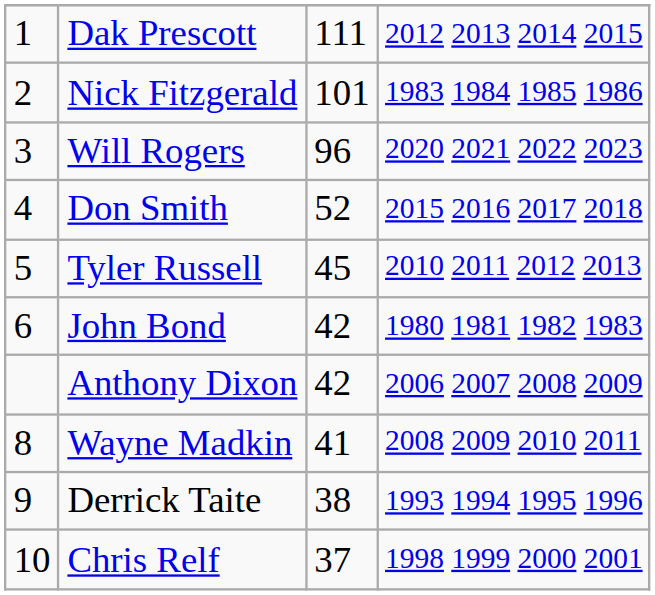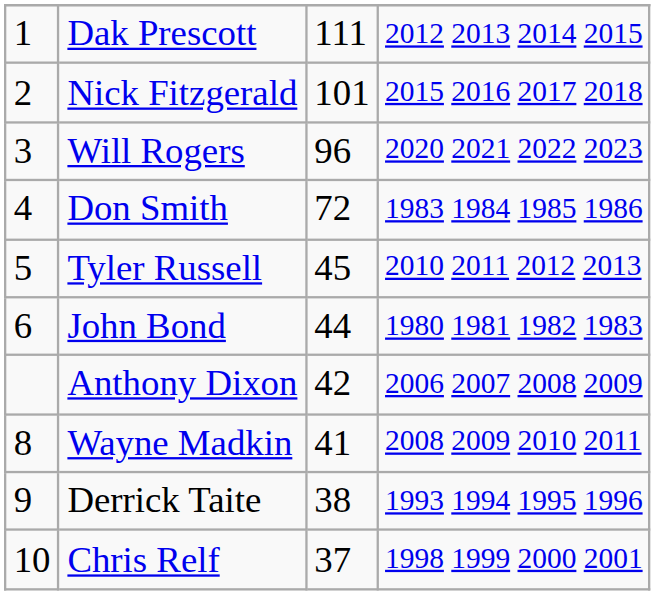Nick Fitzgerald | column 4: 1983 1984 1985 1986 -> 2015 2016 2017 2018
Don Smith | column 3: 52 -> 72
Don Smith | column 4: 2015 2016 2017 2018 -> 1983 1984 1985 1986
John Bond | column 3: 42 -> 44
